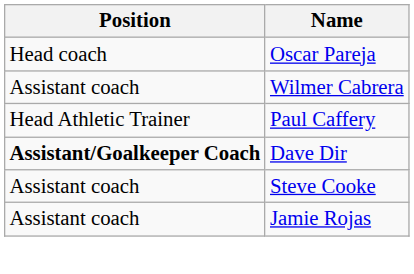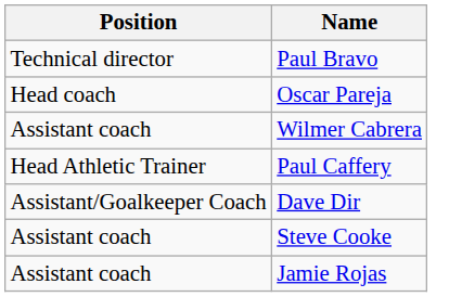+ row: Technical director | Paul Bravo
Dave Dir | Position: bold -> normal
